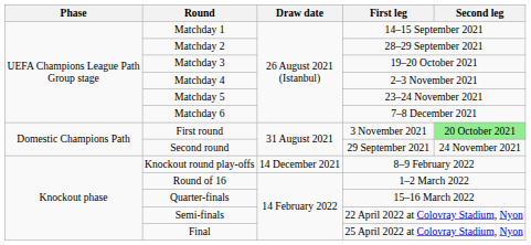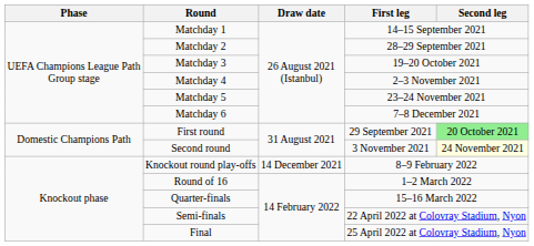First round | First leg: 3 November 2021 -> 29 September 2021
Second round | First leg: 29 September 2021 -> 3 November 2021
Second round | Second leg: no background -> lightyellow background
